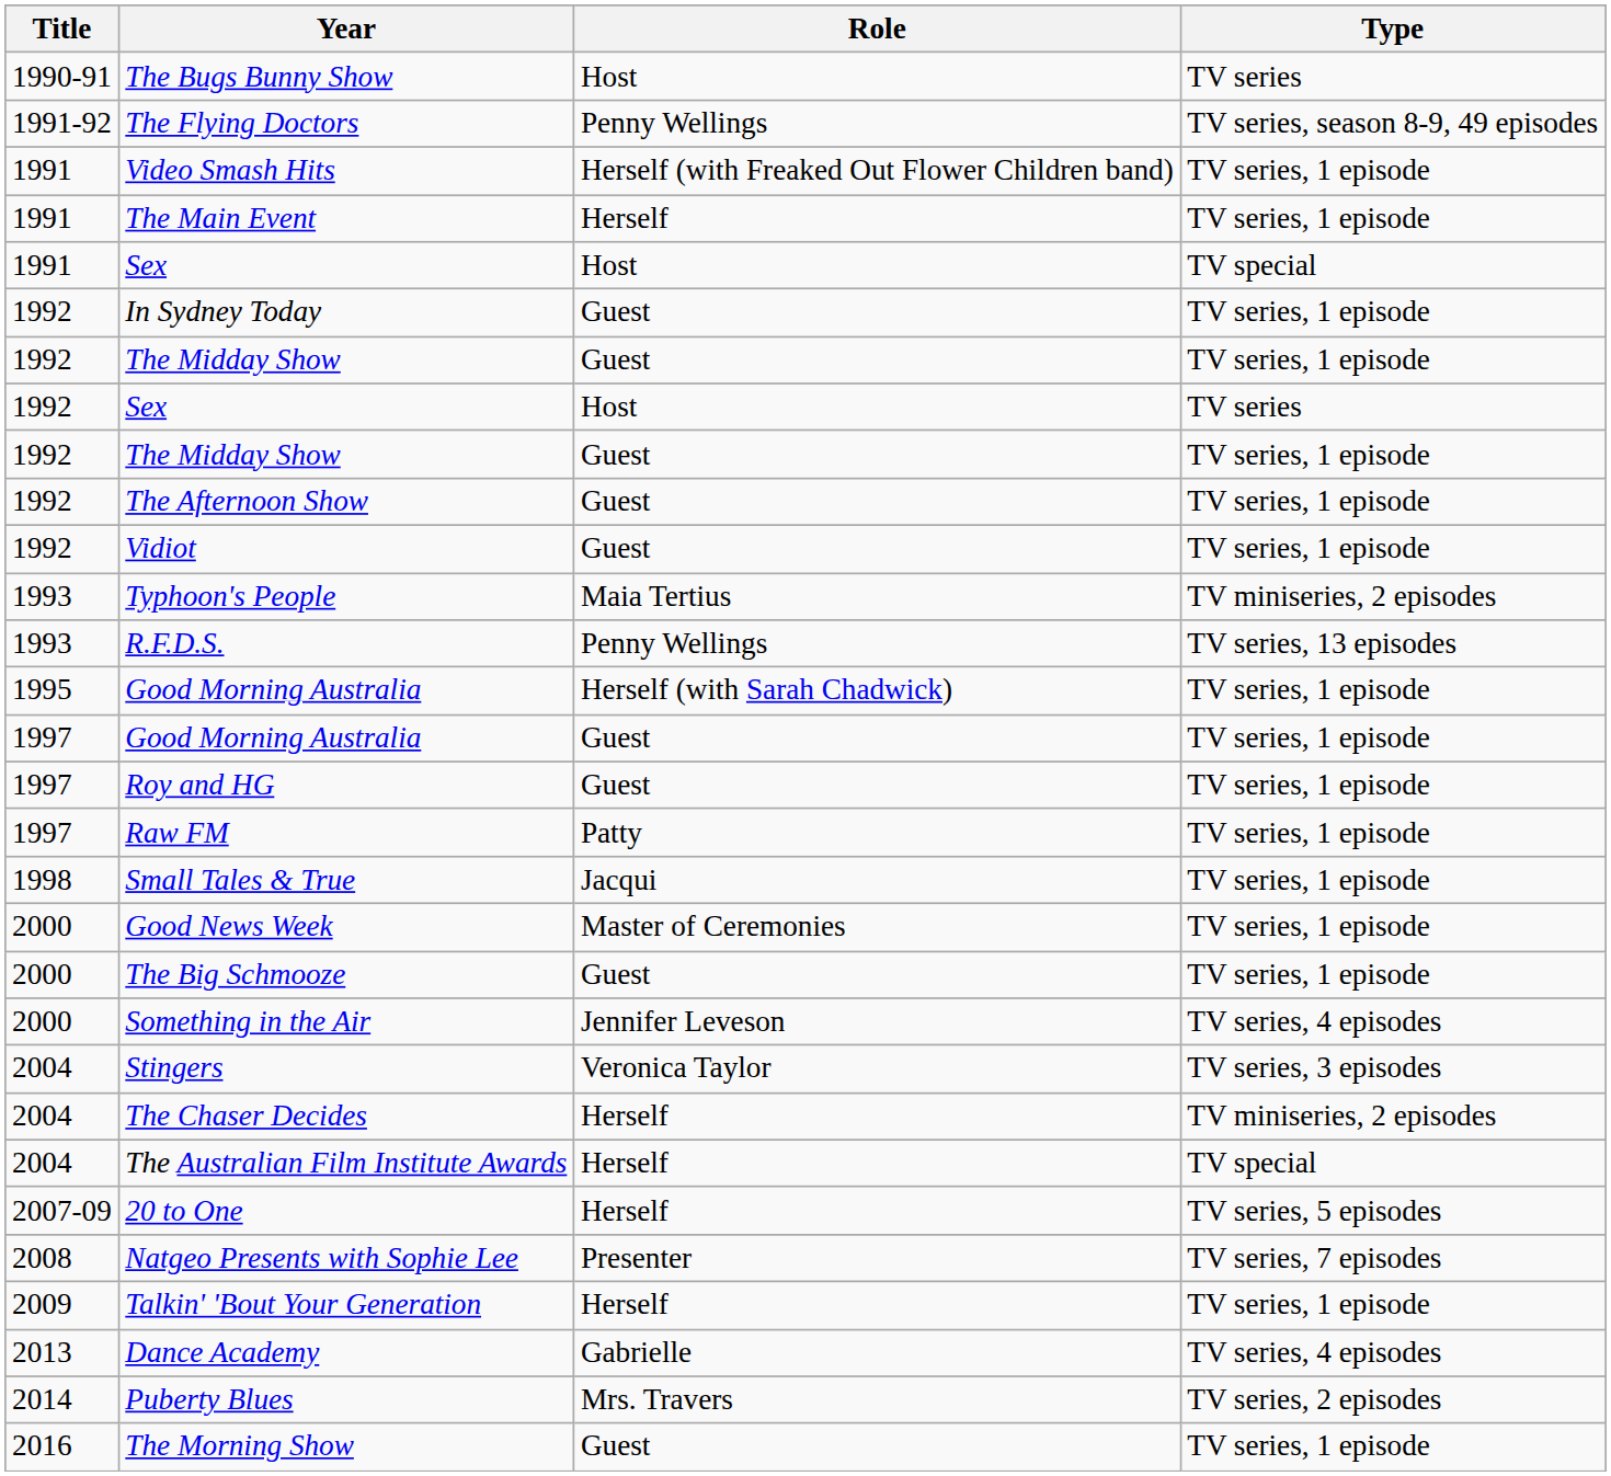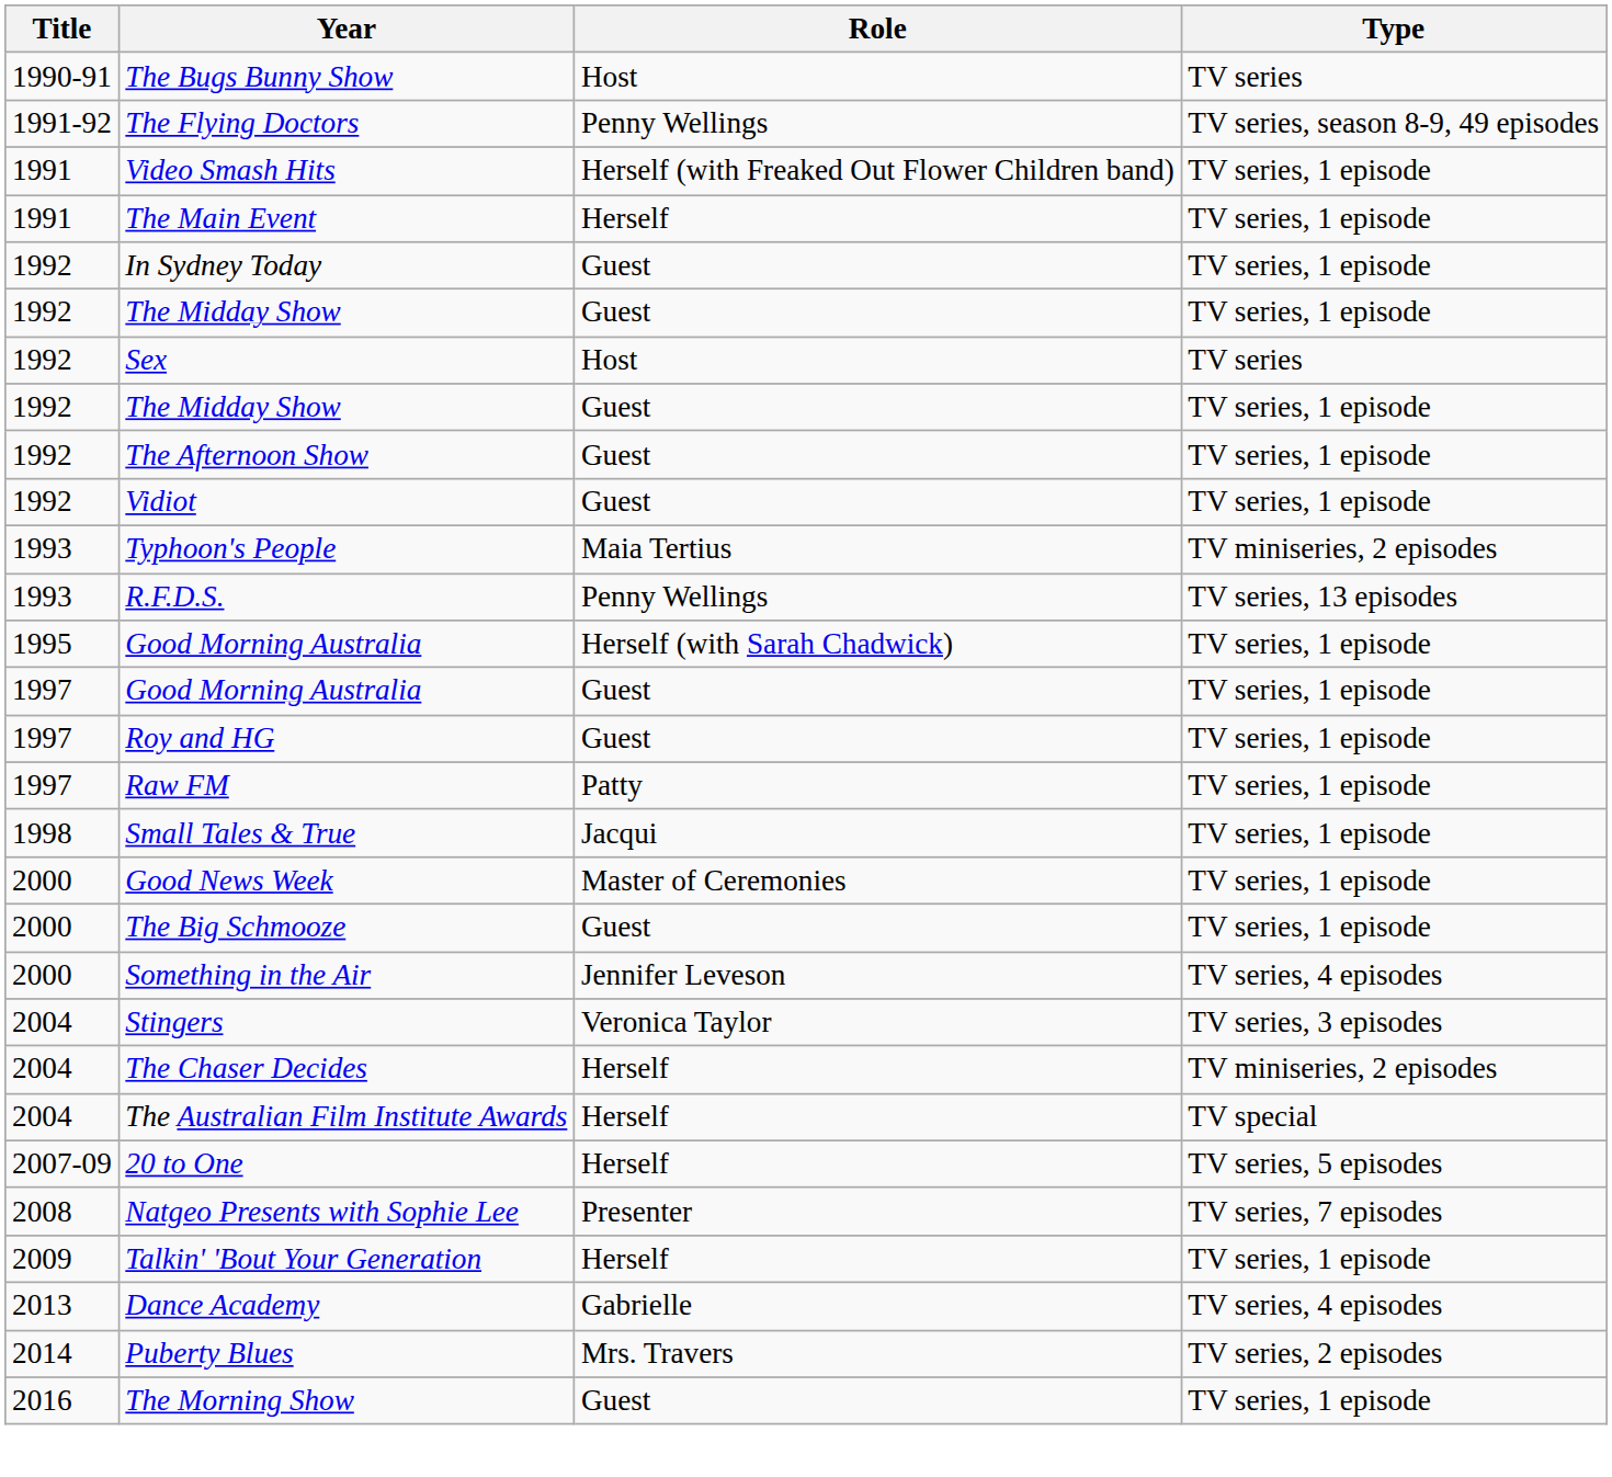- row: 1991 | Sex | Host | TV special
